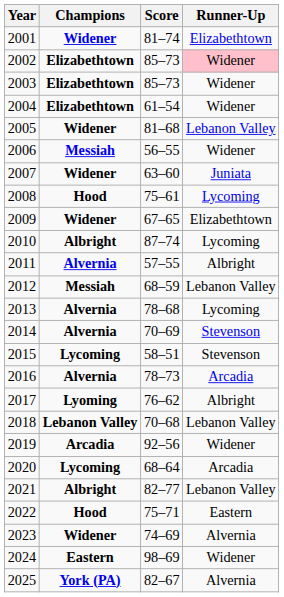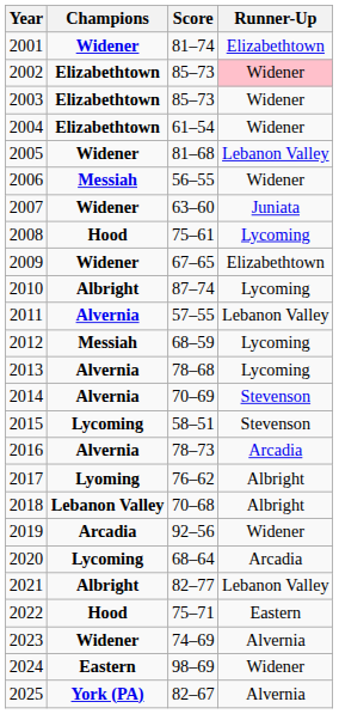2011 | Runner-Up: Albright -> Lebanon Valley
2012 | Runner-Up: Lebanon Valley -> Lycoming
2018 | Runner-Up: Lebanon Valley -> Albright
